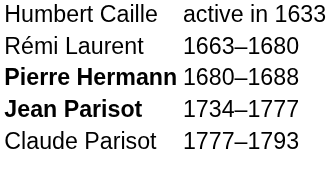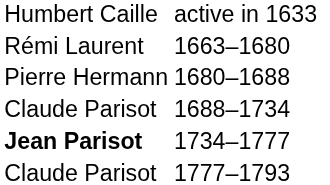1680–1688 | column 1: bold -> normal
+ row: Claude Parisot | 1688–1734
